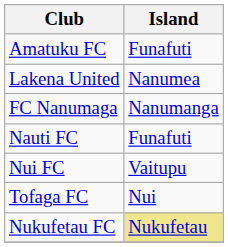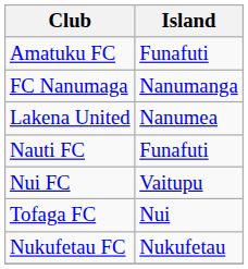rows swapped: Lakena United <-> FC Nanumaga
Nukufetau FC | Island: khaki background -> no background
